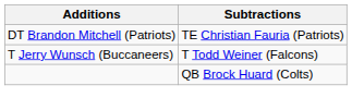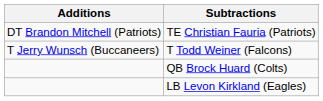+ row: LB Levon Kirkland (Eagles)
